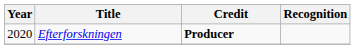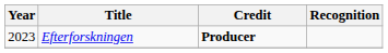Efterforskningen | Year: 2020 -> 2023
